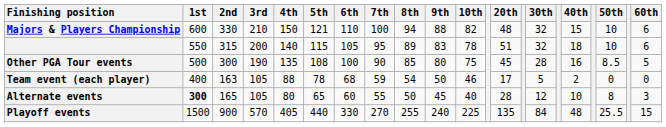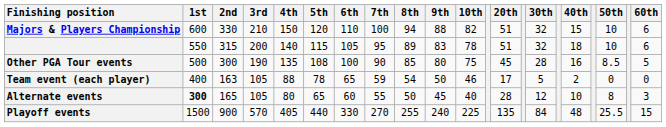Majors & Players Championship | 5th: 121 -> 120
Majors & Players Championship | 20th: 48 -> 51
Team event (each player) | 6th: 68 -> 65
